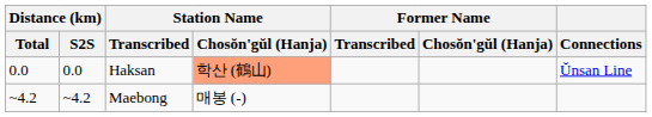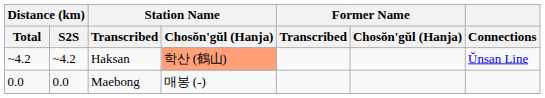Haksan | Distance (km) / Total: 0.0 -> ~4.2
Haksan | Distance (km) / S2S: 0.0 -> ~4.2
Maebong | Distance (km) / Total: ~4.2 -> 0.0
Maebong | Distance (km) / S2S: ~4.2 -> 0.0
